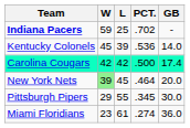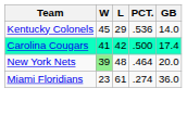- row: Indiana Pacers | 59 | 25 | .702 | -
Kentucky Colonels | L: 39 -> 29
Carolina Cougars | W: 42 -> 41
New York Nets | L: 45 -> 48
- row: Pittsburgh Pipers | 29 | 55 | .345 | 30.0
